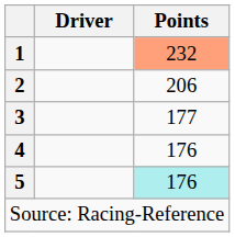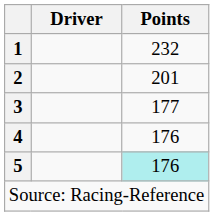1 | Points: lightsalmon background -> no background
2 | Points: 206 -> 201
